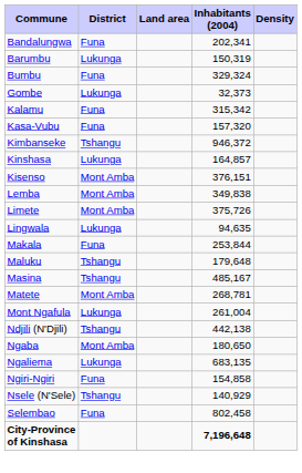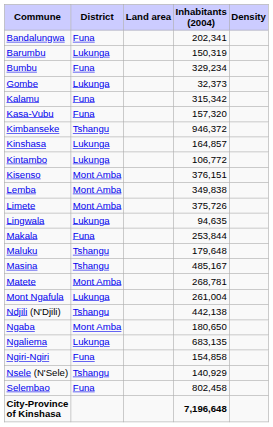Bumbu | Inhabitants (2004): 329,324 -> 329,234
+ row: Kintambo | Lukunga | 106,772
